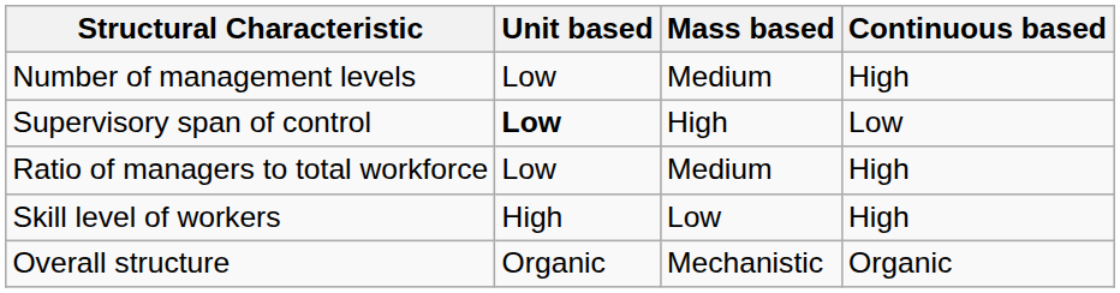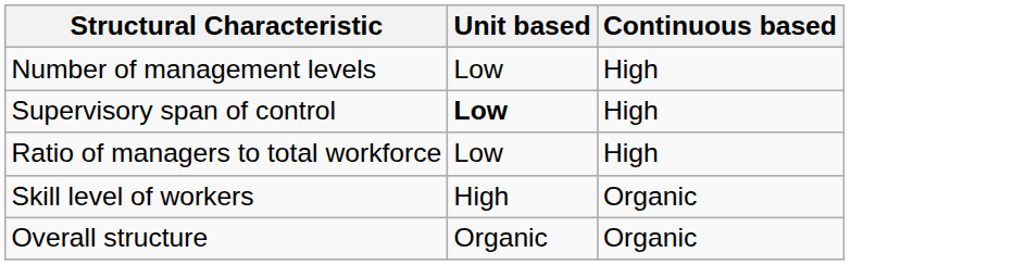- column: Mass based | Medium | High | Medium | Low | Mechanistic
Supervisory span of control | Continuous based: Low -> High
Skill level of workers | Continuous based: High -> Organic
